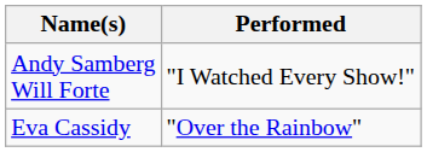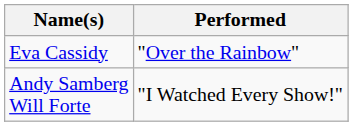rows swapped: Andy Samberg Will Forte <-> Eva Cassidy
